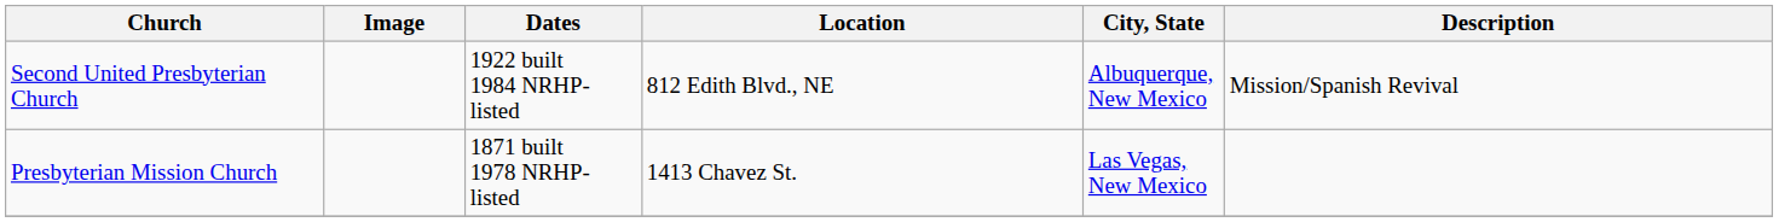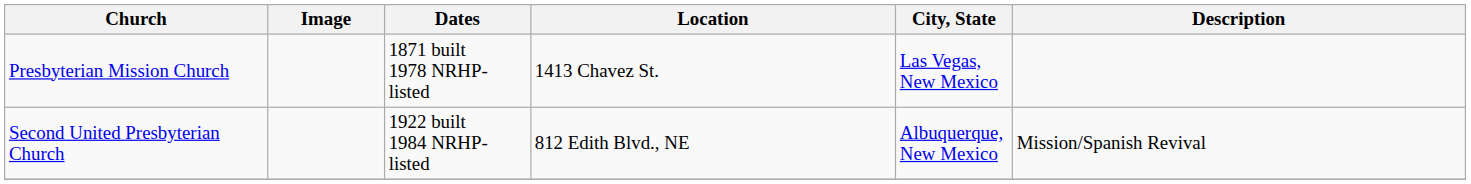rows swapped: Second United Presbyterian Church <-> Presbyterian Mission Church
